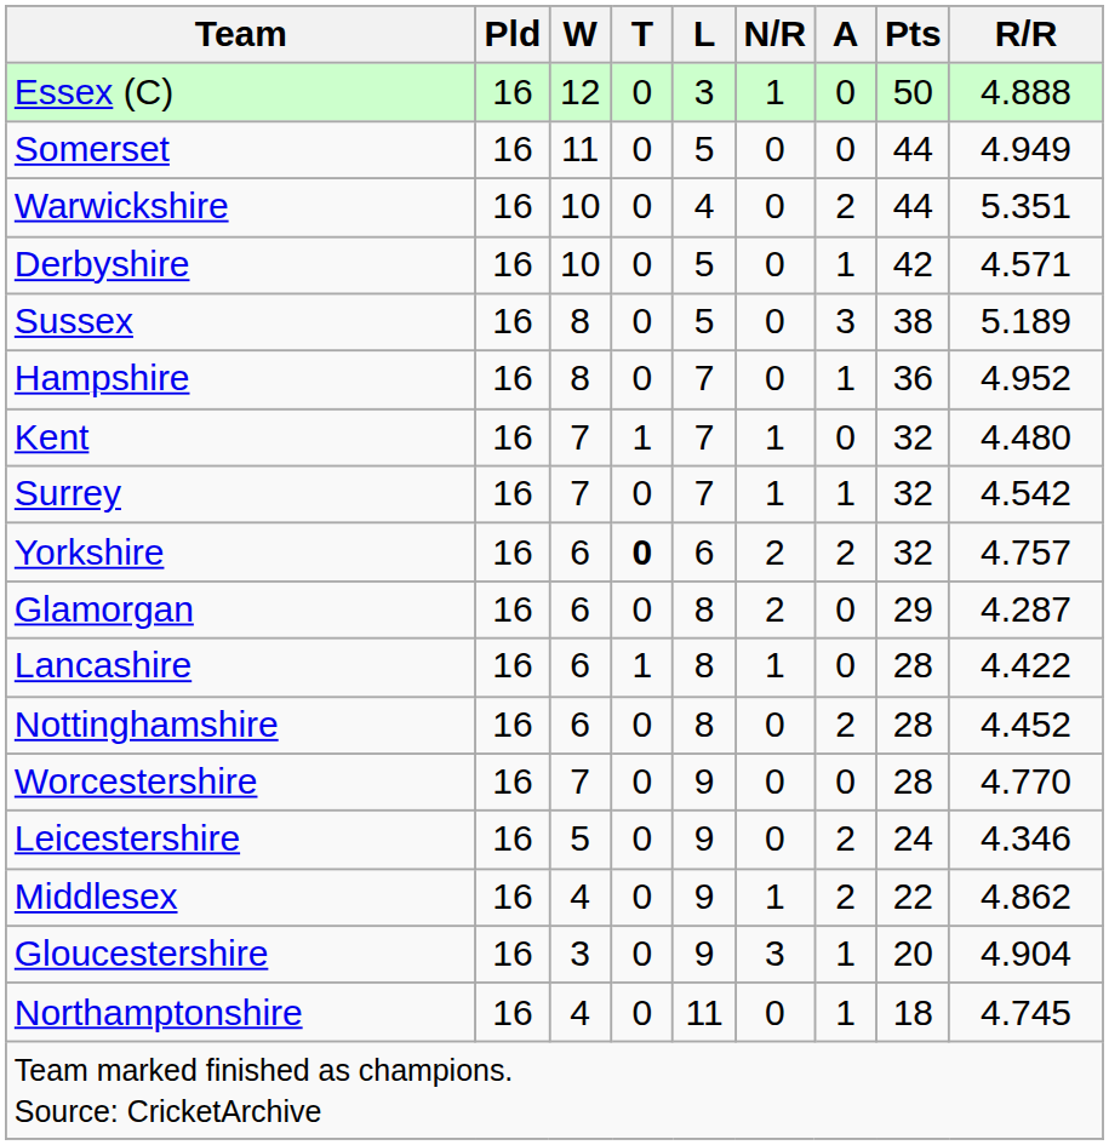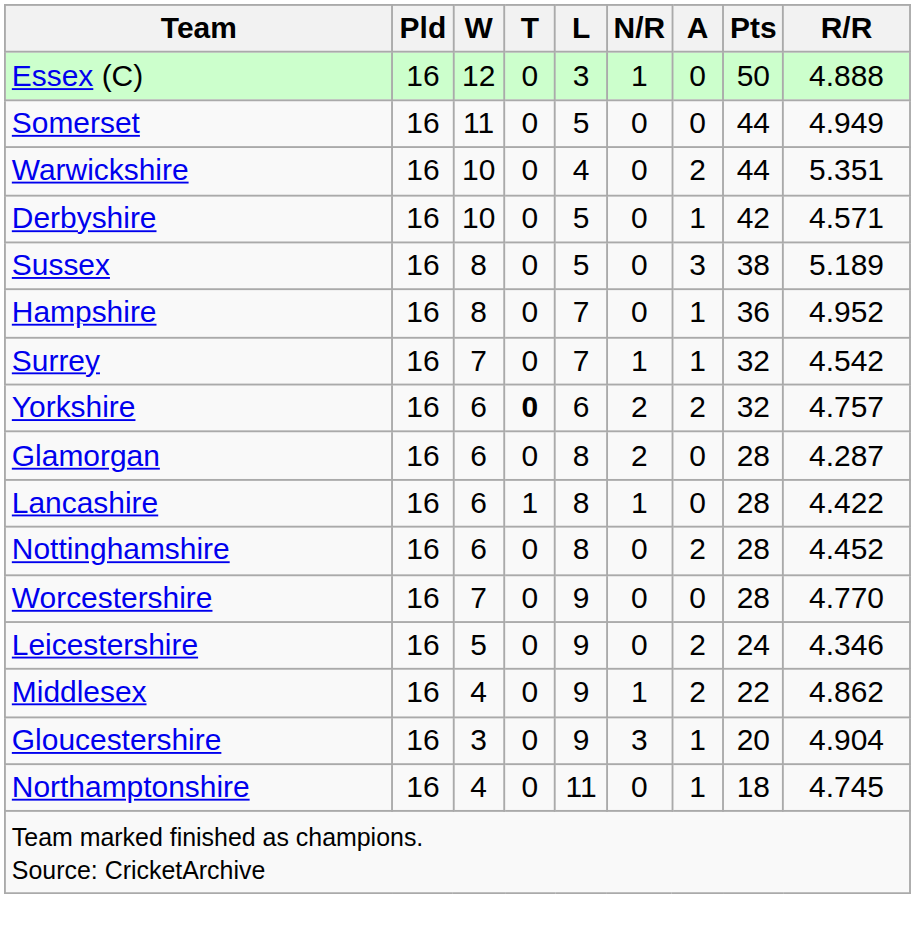- row: Kent | 16 | 7 | 1 | 7 | 1 | 0 | 32 | 4.480
Glamorgan | Pts: 29 -> 28
